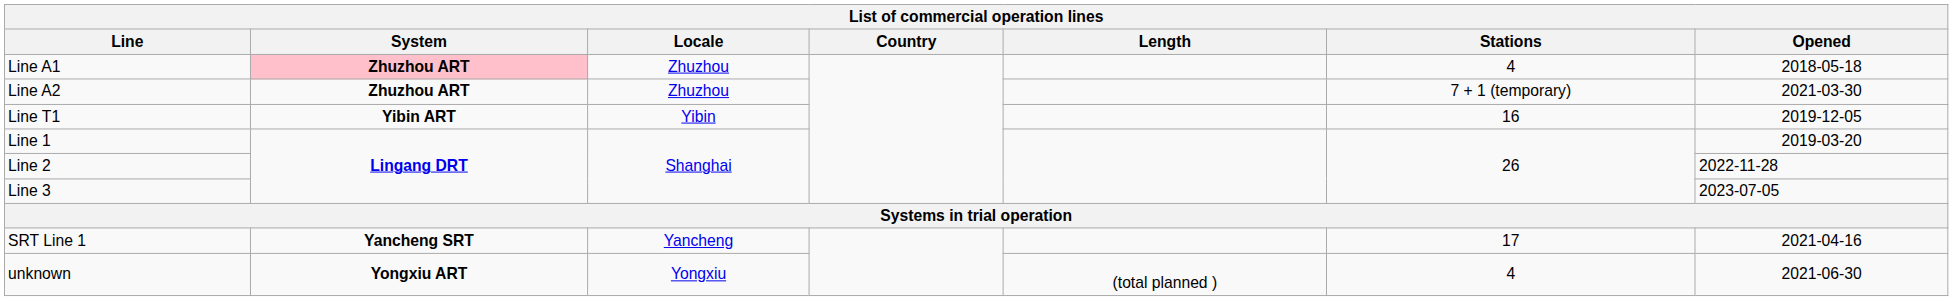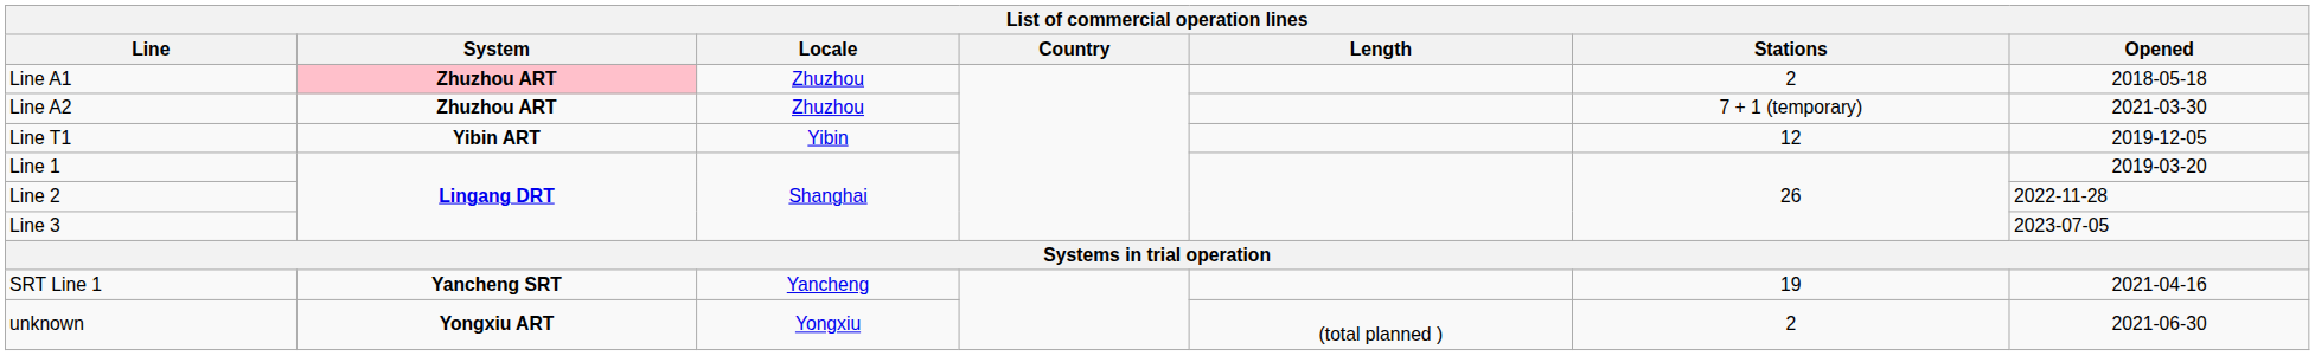Line A1 | Stations: 4 -> 2
Line T1 | Stations: 16 -> 12
SRT Line 1 | Stations: 17 -> 19
unknown | Stations: 4 -> 2
